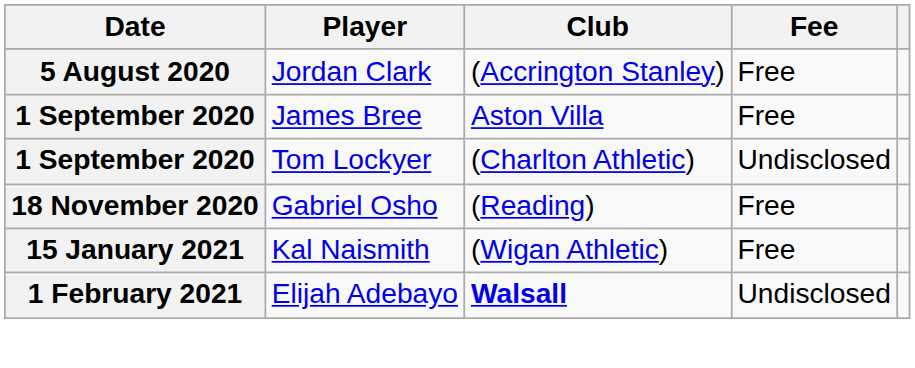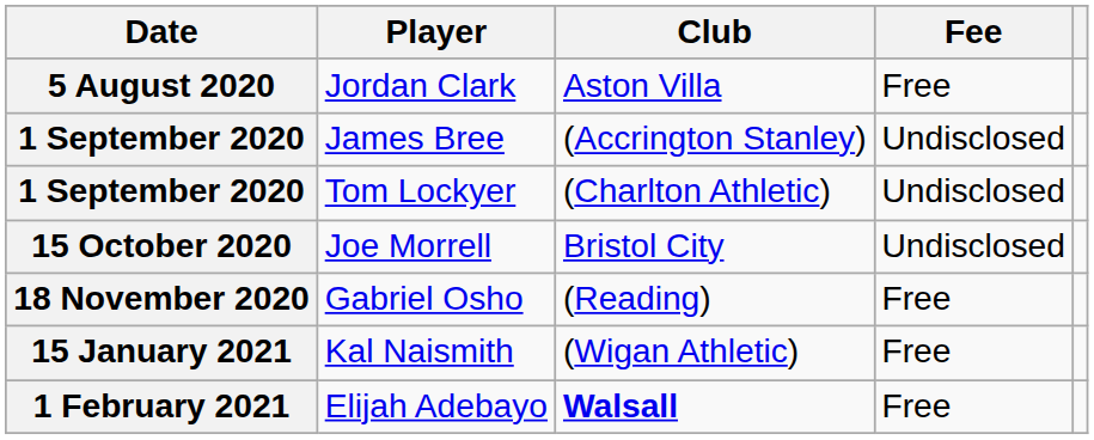Jordan Clark | Club: (Accrington Stanley) -> Aston Villa
James Bree | Club: Aston Villa -> (Accrington Stanley)
James Bree | Fee: Free -> Undisclosed
+ row: 15 October 2020 | Joe Morrell | Bristol City | Undisclosed
Elijah Adebayo | Fee: Undisclosed -> Free
